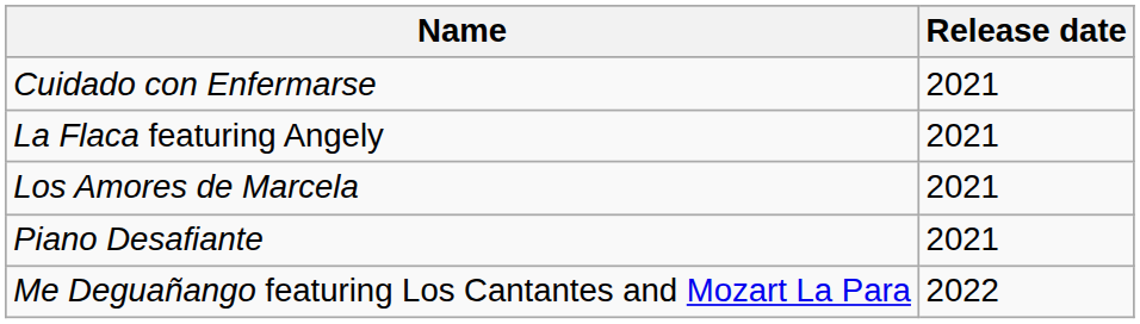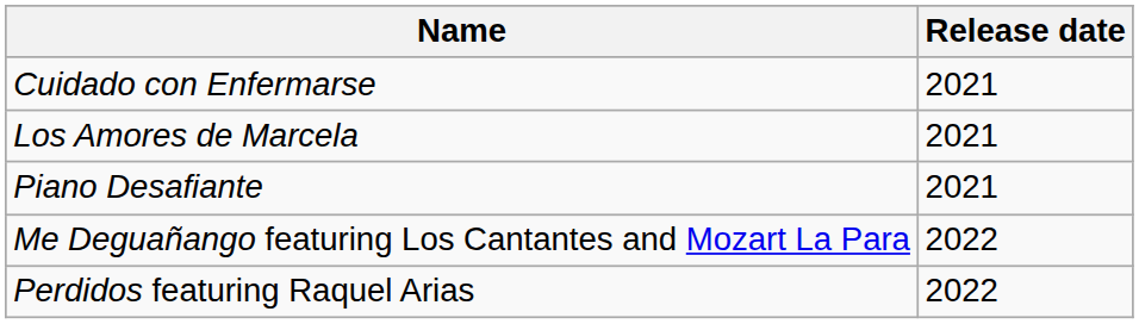- row: La Flaca featuring Angely | 2021
+ row: Perdidos featuring Raquel Arias | 2022
